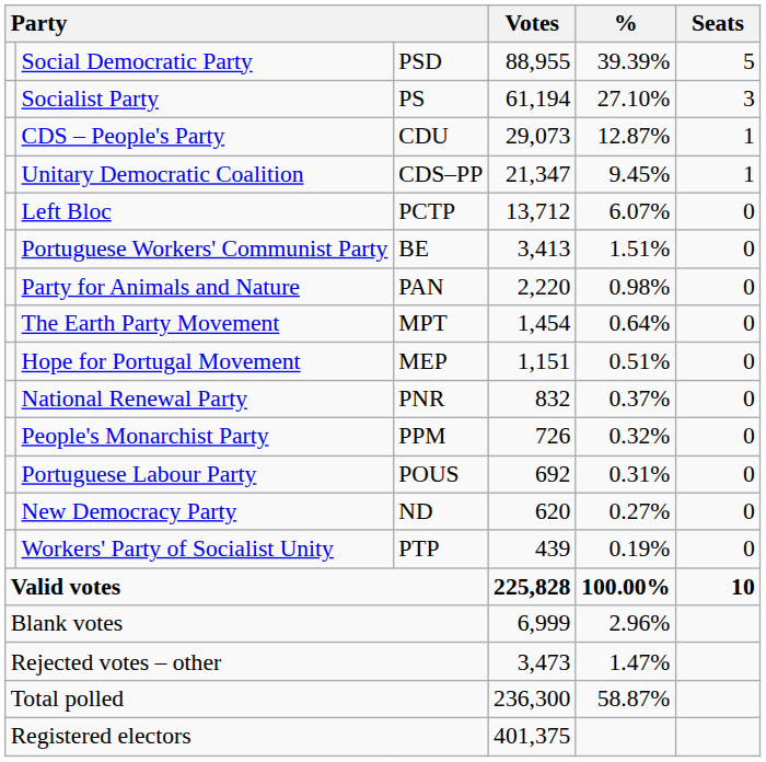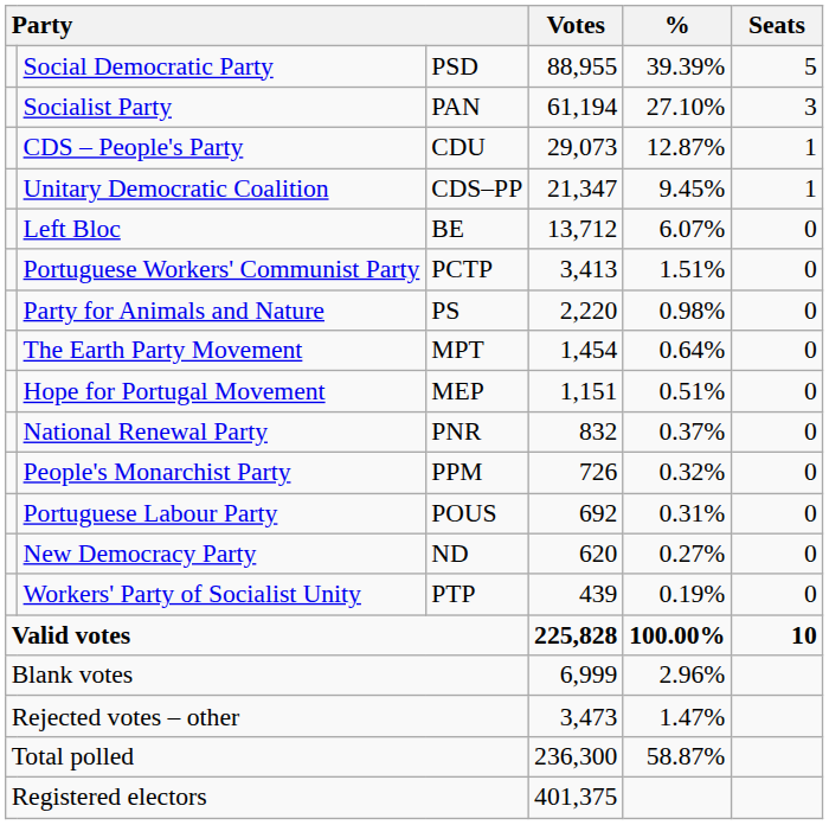Socialist Party | column 3: PS -> PAN
Left Bloc | column 3: PCTP -> BE
Portuguese Workers' Communist Party | column 3: BE -> PCTP
Party for Animals and Nature | column 3: PAN -> PS
